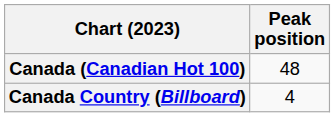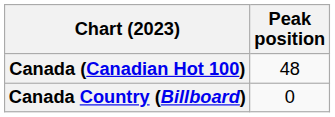Canada Country (Billboard) | Peak position: 4 -> 0
